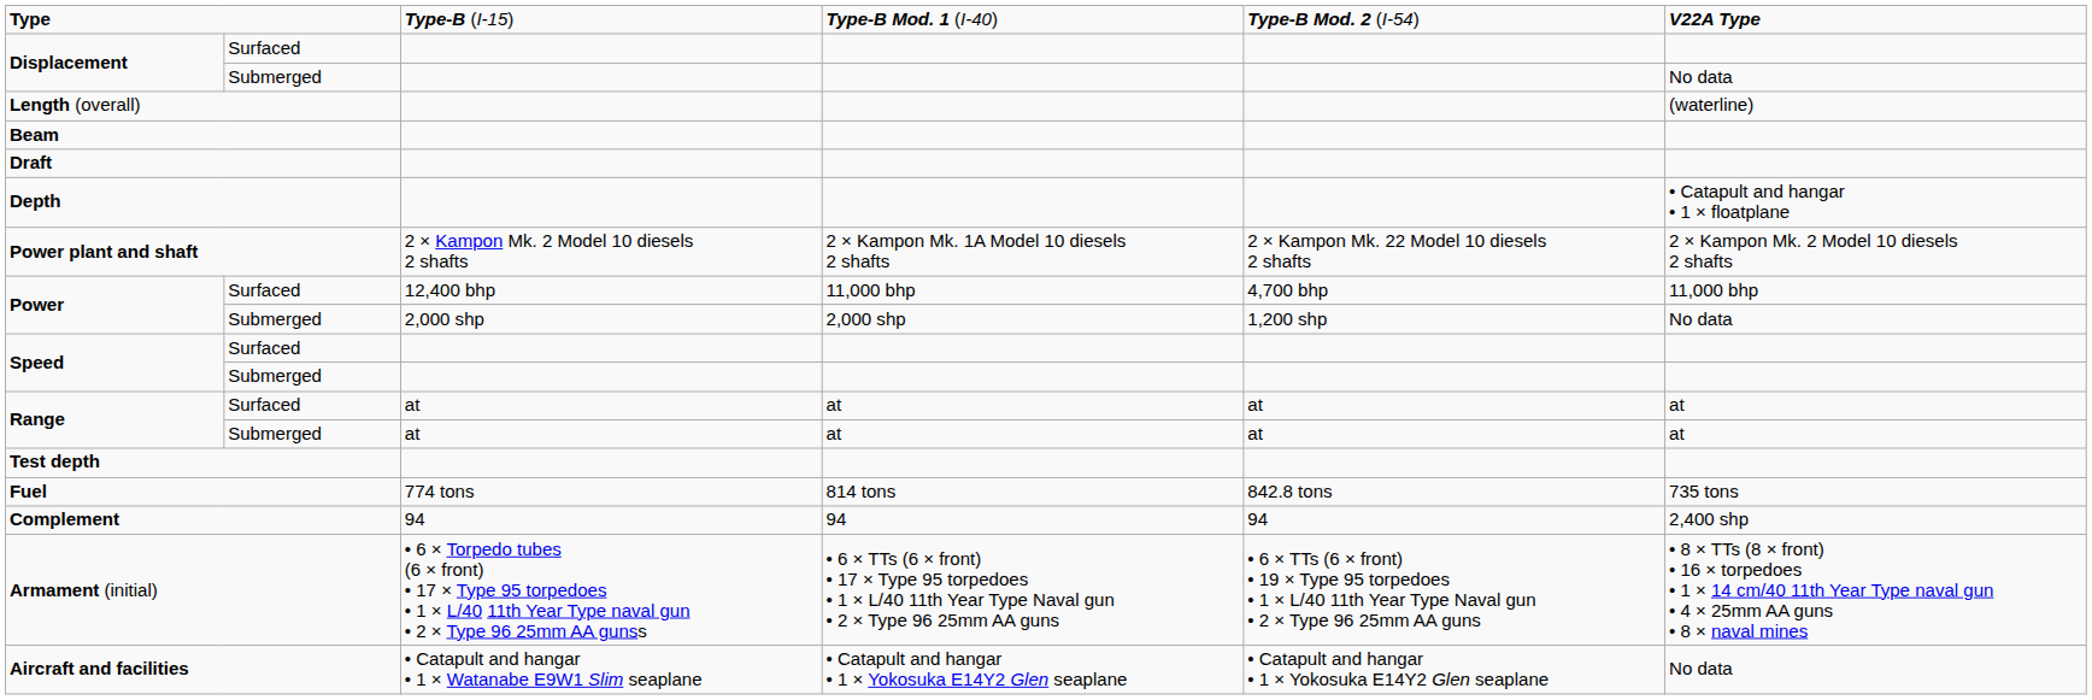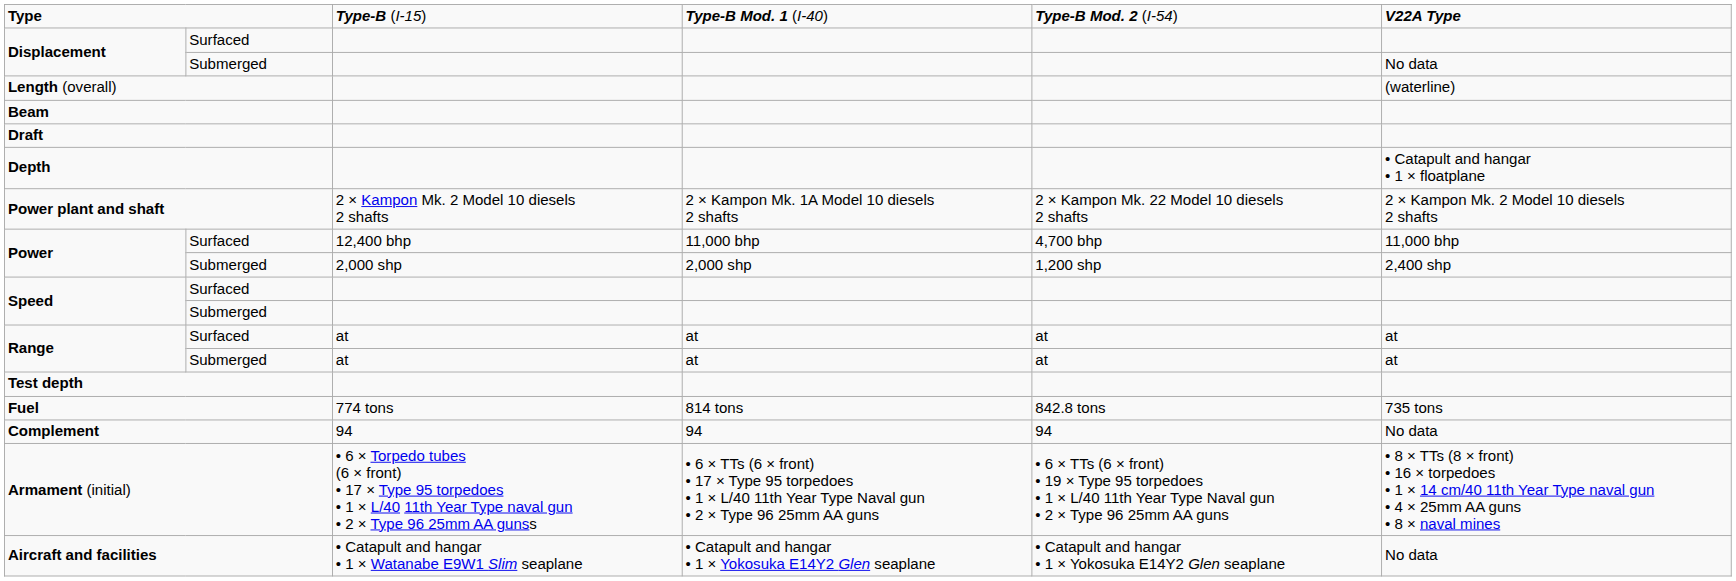Power / Submerged | column 6: No data -> 2,400 shp
Complement | column 6: 2,400 shp -> No data
